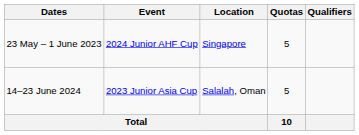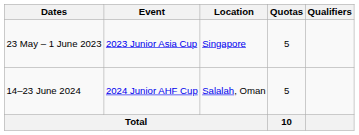23 May – 1 June 2023 | Event: 2024 Junior AHF Cup -> 2023 Junior Asia Cup
14–23 June 2024 | Event: 2023 Junior Asia Cup -> 2024 Junior AHF Cup
